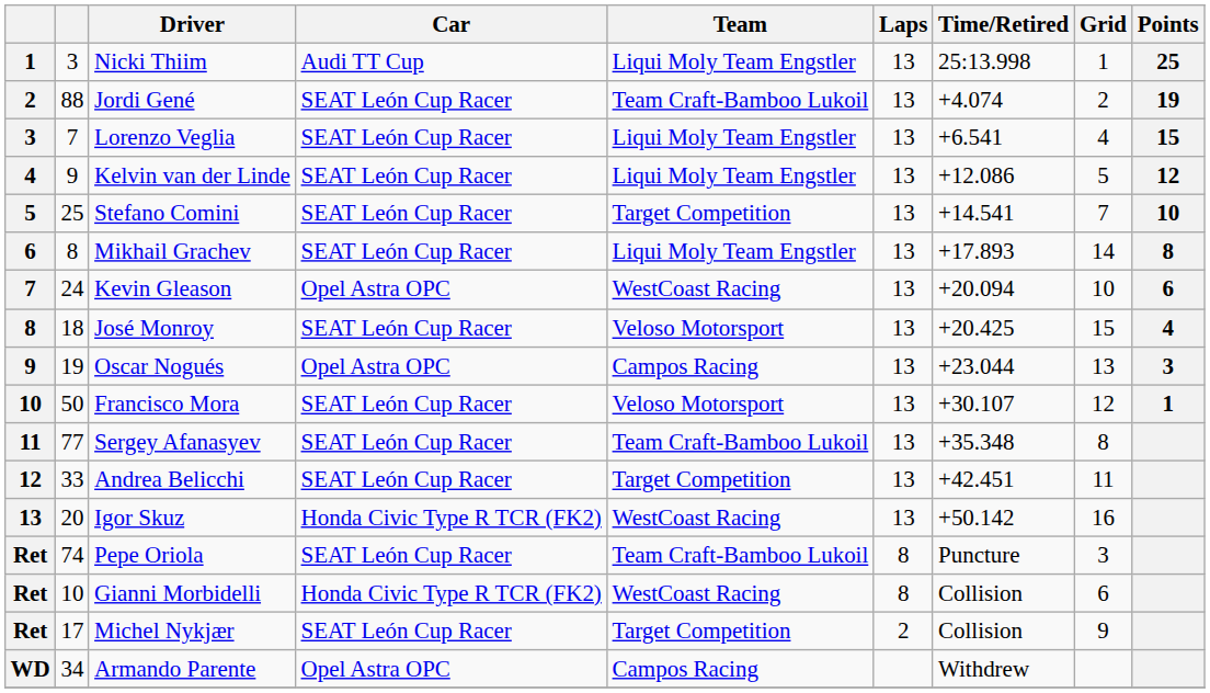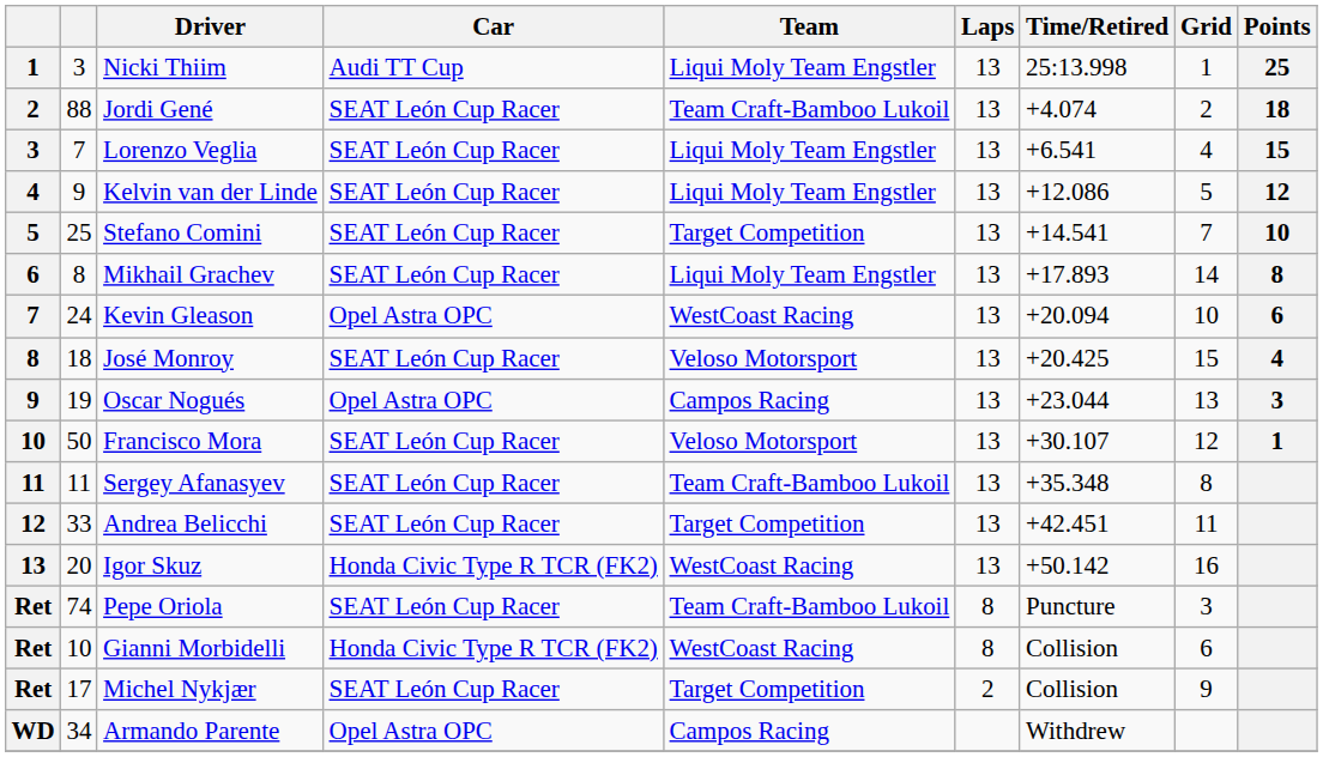Jordi Gené | Points: 19 -> 18
Sergey Afanasyev | column 2: 77 -> 11
